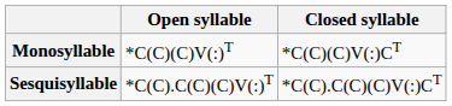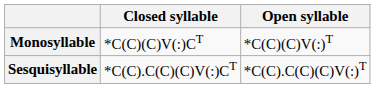columns swapped: Open syllable <-> Closed syllable
